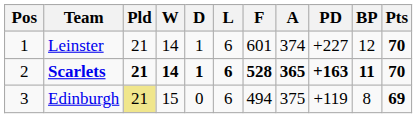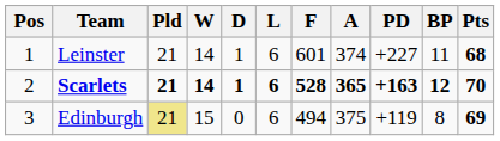Leinster | BP: 12 -> 11
Leinster | Pts: 70 -> 68
Scarlets | BP: 11 -> 12
